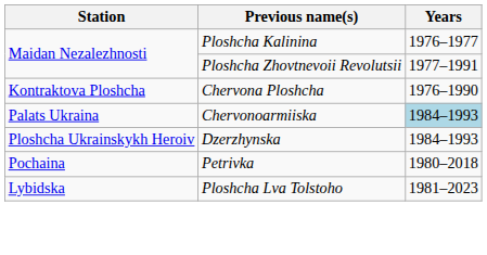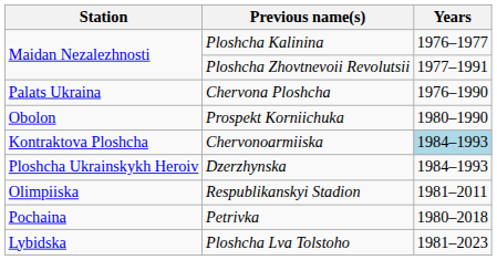Chervona Ploshcha | Station: Kontraktova Ploshcha -> Palats Ukraina
+ row: Obolon | Prospekt Korniichuka | 1980–1990
Chervonoarmiiska | Station: Palats Ukraina -> Kontraktova Ploshcha
+ row: Olimpiiska | Respublikanskyi Stadion | 1981–2011
